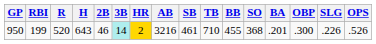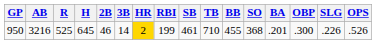columns swapped: AB <-> RBI
950 | R: 520 -> 525
950 | H: 643 -> 645
950 | 3B: paleturquoise background -> no background
